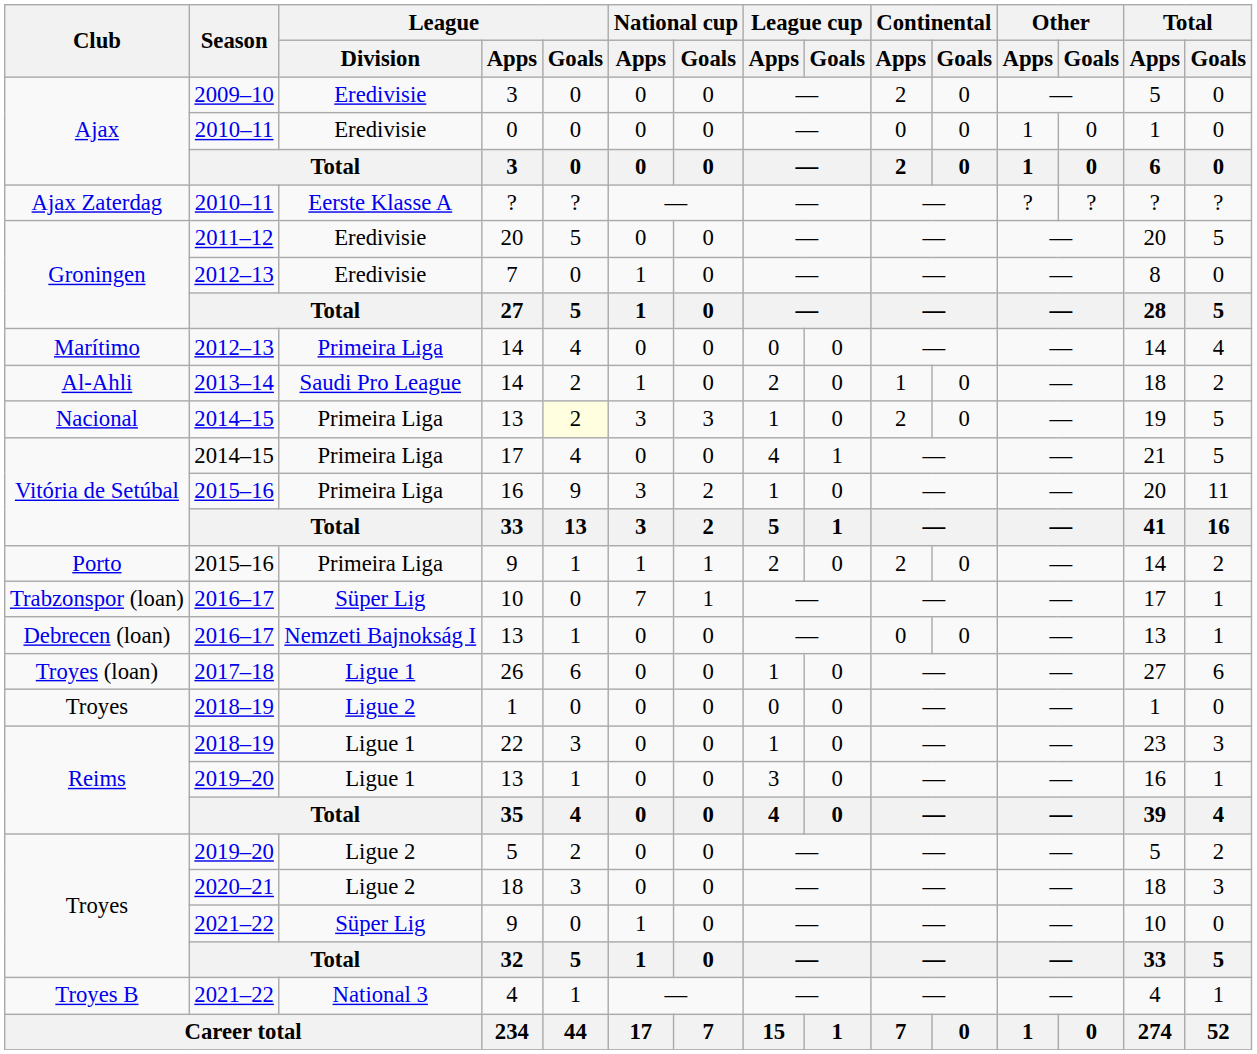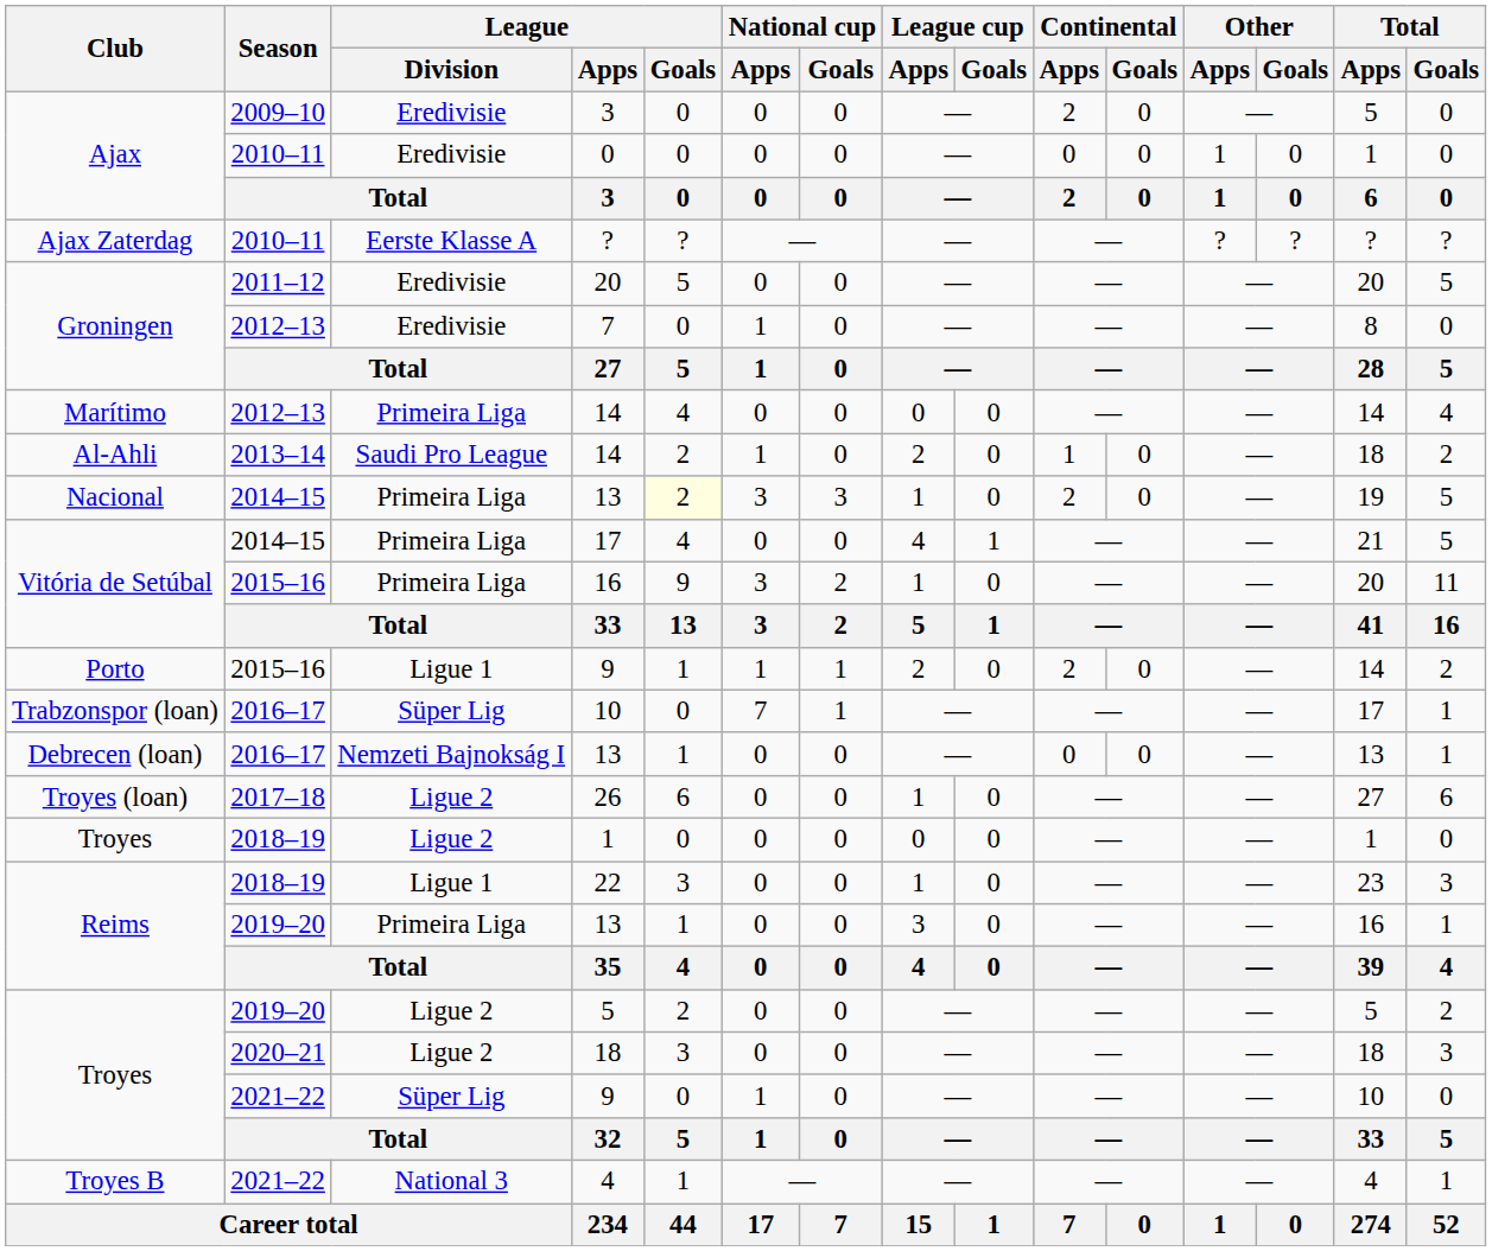Porto / 9 | League / Division: Primeira Liga -> Ligue 1
26 | League / Division: Ligue 1 -> Ligue 2
Reims / 13 | League / Division: Ligue 1 -> Primeira Liga
